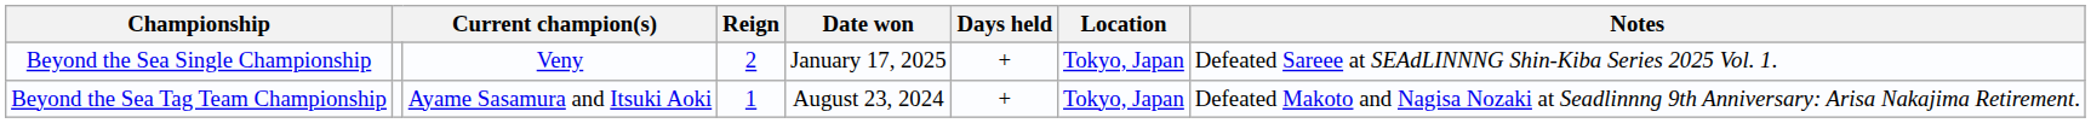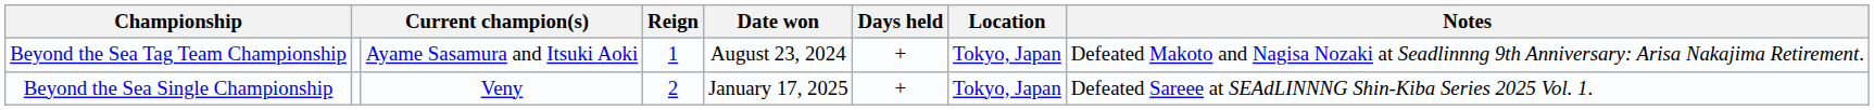rows swapped: Beyond the Sea Single Championship <-> Beyond the Sea Tag Team Championship
